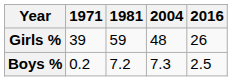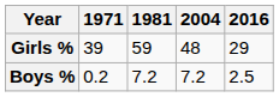Girls % | 2016: 26 -> 29
Boys % | 2004: 7.3 -> 7.2
